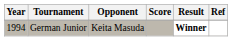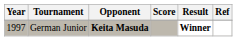German Junior | Year: 1994 -> 1997
German Junior | Opponent: normal -> bold
